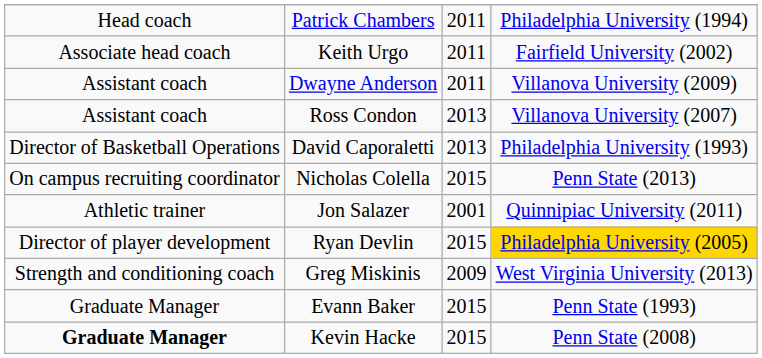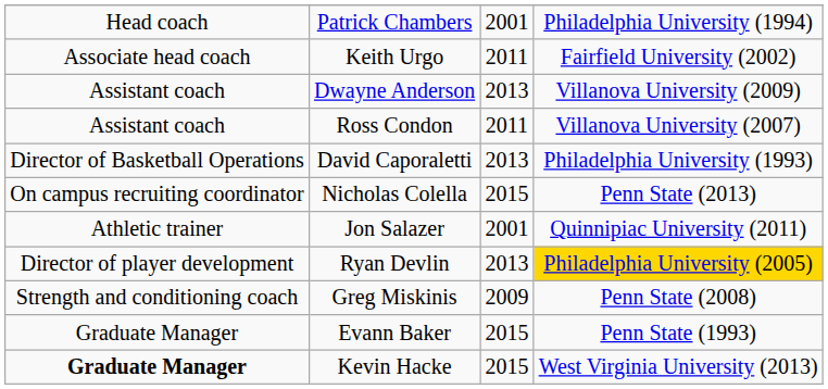Patrick Chambers | column 3: 2011 -> 2001
Dwayne Anderson | column 3: 2011 -> 2013
Ross Condon | column 3: 2013 -> 2011
Ryan Devlin | column 3: 2015 -> 2013
Greg Miskinis | column 4: West Virginia University (2013) -> Penn State (2008)
Kevin Hacke | column 4: Penn State (2008) -> West Virginia University (2013)
